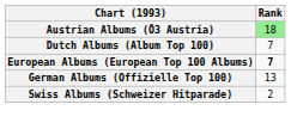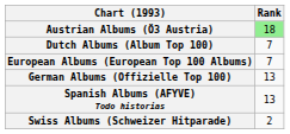European Albums (European Top 100 Albums) | Rank: bold -> normal
+ row: Spanish Albums (AFYVE) Todo historias | 13
